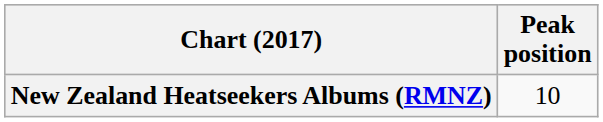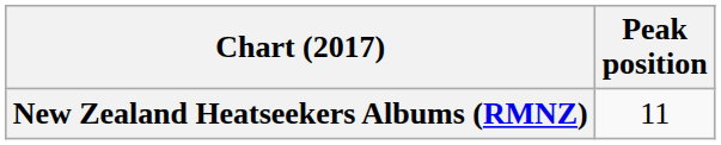New Zealand Heatseekers Albums (RMNZ) | Peak position: 10 -> 11
